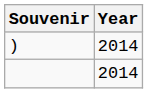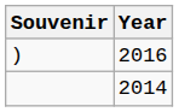) | Year: 2014 -> 2016
